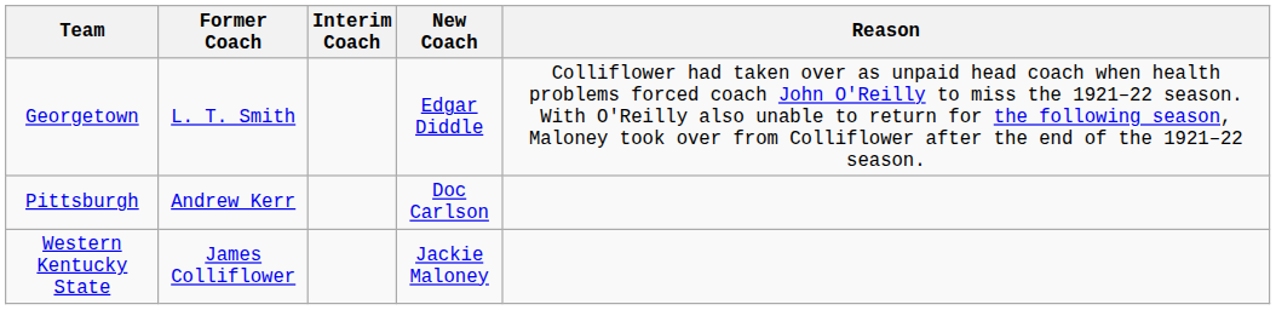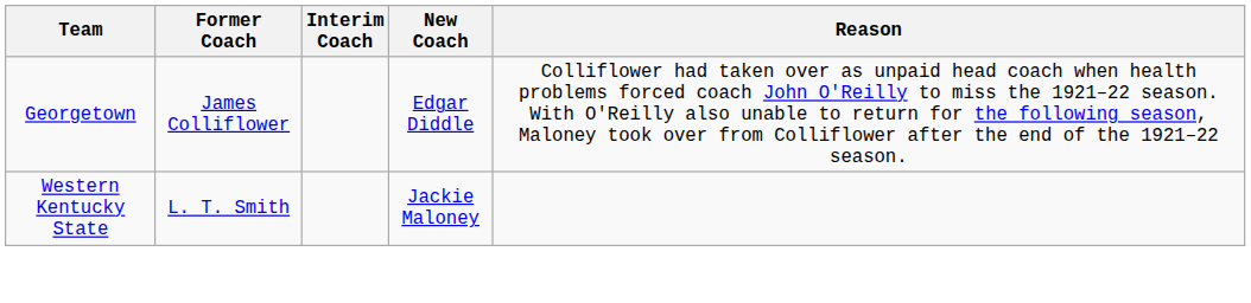Georgetown | Former Coach: L. T. Smith -> James Colliflower
- row: Pittsburgh | Andrew Kerr | Doc Carlson
Western Kentucky State | Former Coach: James Colliflower -> L. T. Smith
